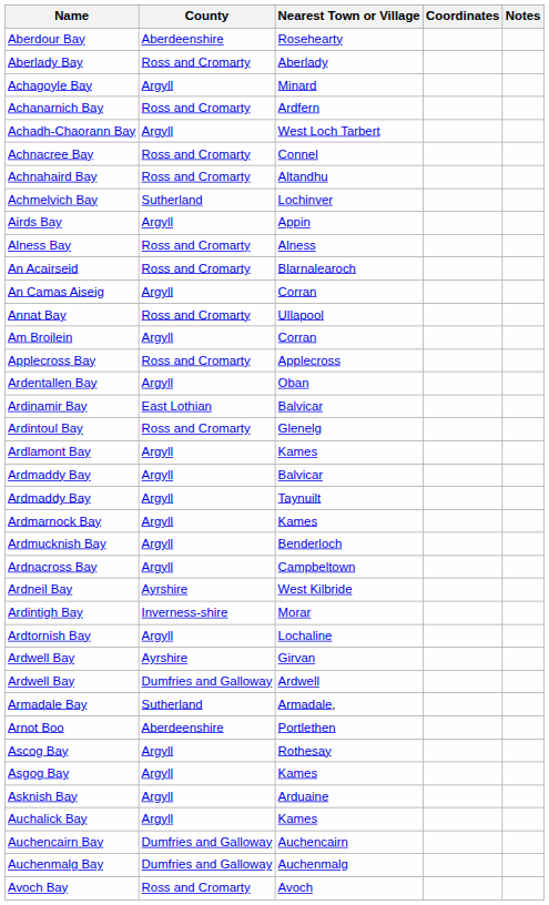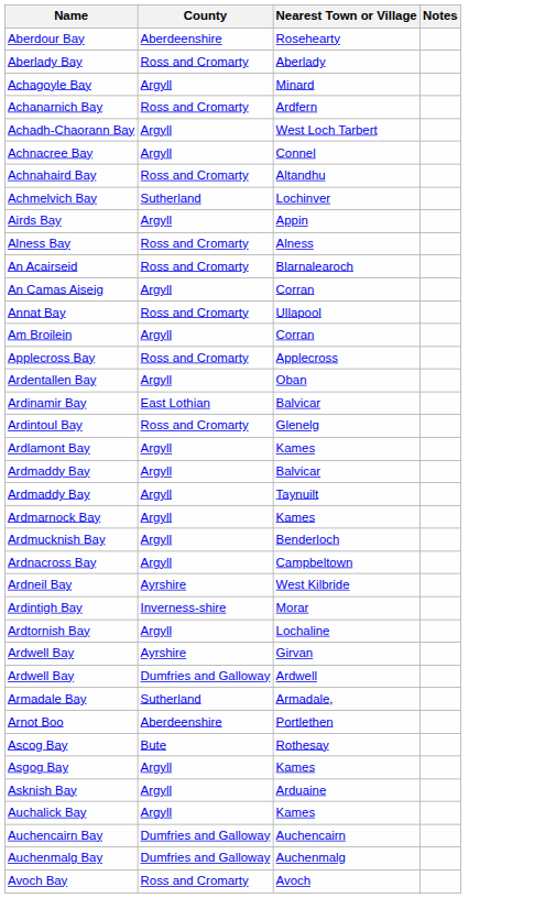- column: Coordinates
Achnacree Bay | County: Ross and Cromarty -> Argyll
Ascog Bay | County: Argyll -> Bute
